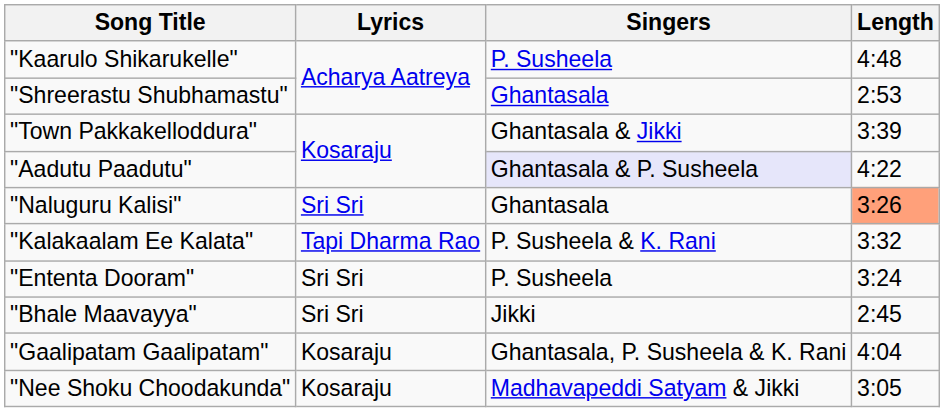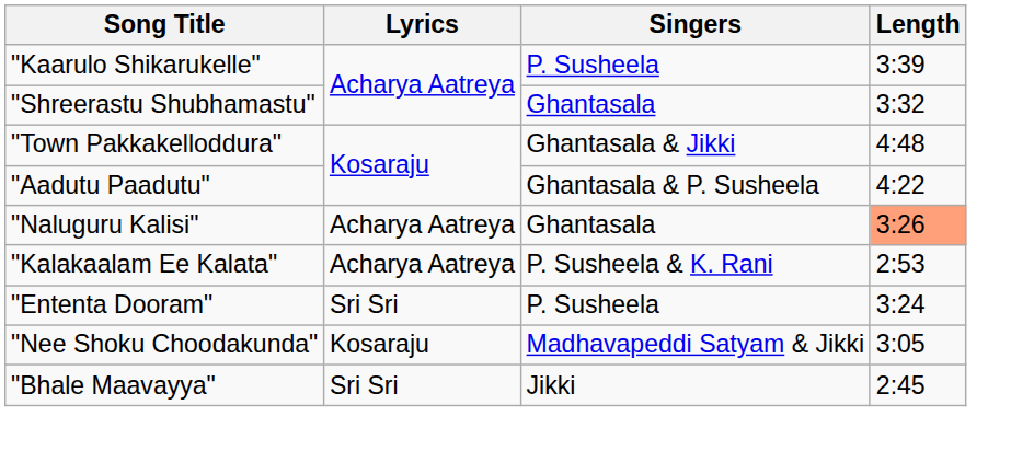"Kaarulo Shikarukelle" | Length: 4:48 -> 3:39
"Shreerastu Shubhamastu" | Length: 2:53 -> 3:32
"Town Pakkakelloddura" | Length: 3:39 -> 4:48
"Aadutu Paadutu" | Singers: lavender background -> no background
"Naluguru Kalisi" | Lyrics: Sri Sri -> Acharya Aatreya
"Kalakaalam Ee Kalata" | Lyrics: Tapi Dharma Rao -> Acharya Aatreya
"Kalakaalam Ee Kalata" | Length: 3:32 -> 2:53
rows swapped: "Nee Shoku Choodakunda" <-> "Bhale Maavayya"
- row: "Gaalipatam Gaalipatam" | Kosaraju | Ghantasala, P. Susheela & K. Rani | 4:04
